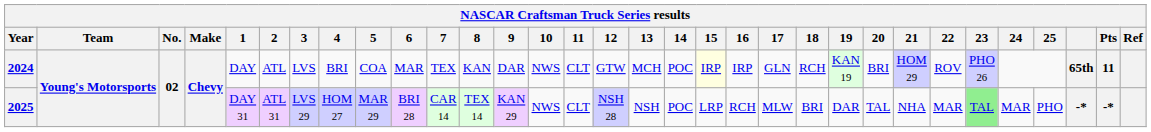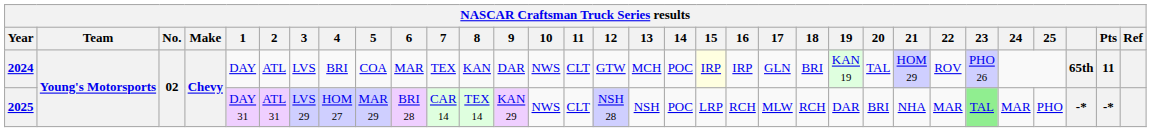2024 | 18: RCH -> BRI
2024 | 20: BRI -> TAL
2025 | 18: BRI -> RCH
2025 | 20: TAL -> BRI
